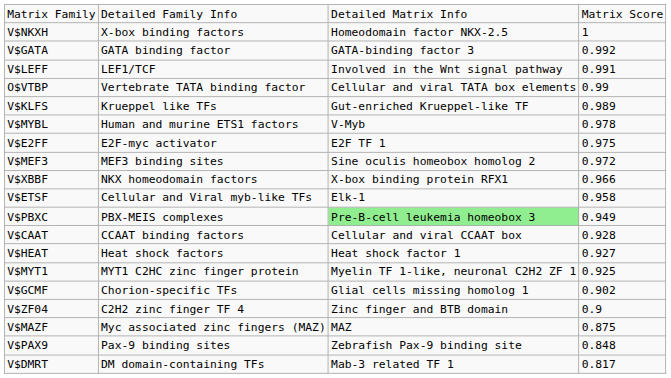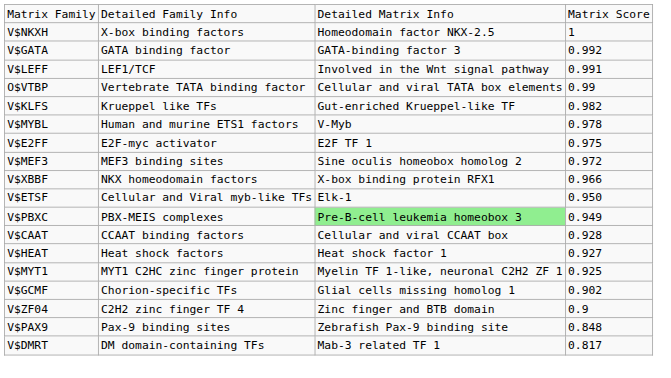V$KLFS | column 4: 0.989 -> 0.982
V$ETSF | column 4: 0.958 -> 0.950
- row: V$MAZF | Myc associated zinc fingers (MAZ) | MAZ | 0.875
